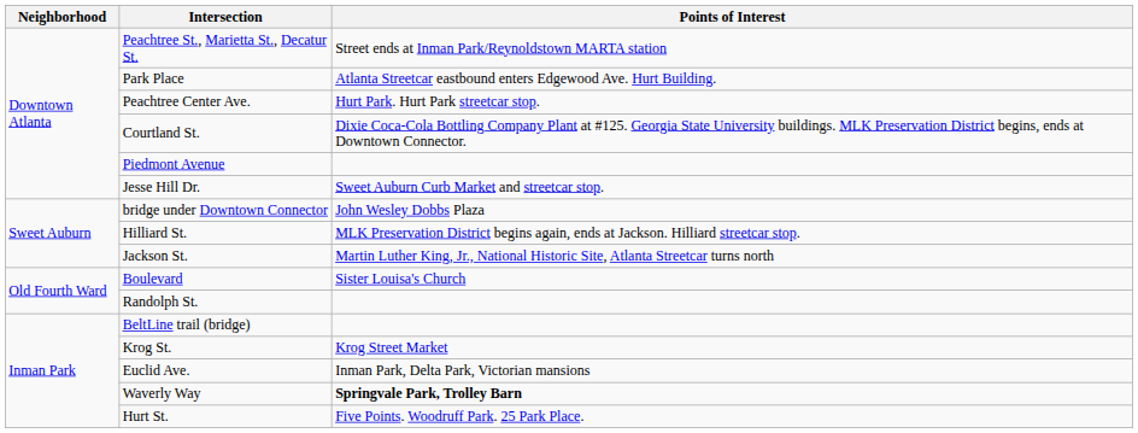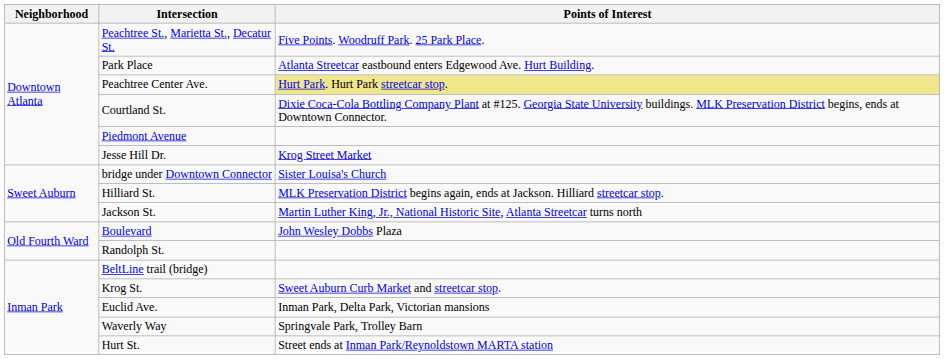Peachtree St., Marietta St., Decatur St. | Points of Interest: Street ends at Inman Park/Reynoldstown MARTA station -> Five Points. Woodruff Park. 25 Park Place.
Peachtree Center Ave. | Points of Interest: no background -> khaki background
Jesse Hill Dr. | Points of Interest: Sweet Auburn Curb Market and streetcar stop. -> Krog Street Market
bridge under Downtown Connector | Points of Interest: John Wesley Dobbs Plaza -> Sister Louisa's Church
Boulevard | Points of Interest: Sister Louisa's Church -> John Wesley Dobbs Plaza
Krog St. | Points of Interest: Krog Street Market -> Sweet Auburn Curb Market and streetcar stop.
Waverly Way | Points of Interest: bold -> normal
Hurt St. | Points of Interest: Five Points. Woodruff Park. 25 Park Place. -> Street ends at Inman Park/Reynoldstown MARTA station
